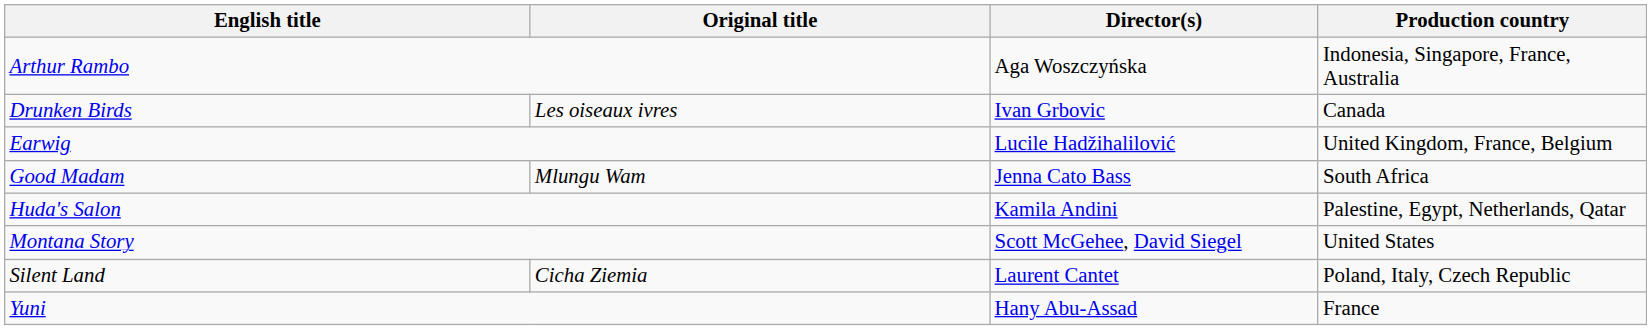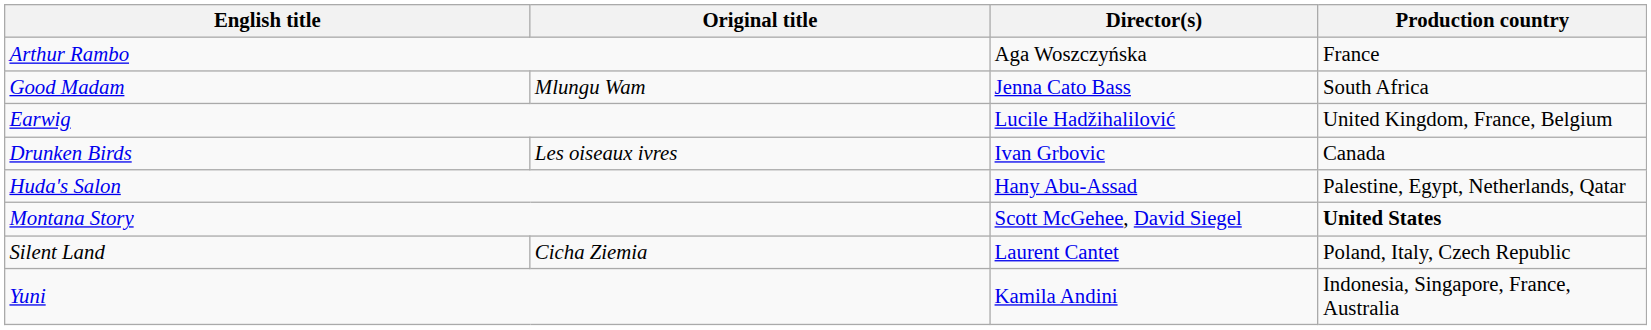Arthur Rambo | Production country: Indonesia, Singapore, France, Australia -> France
rows swapped: Drunken Birds <-> Good Madam
Huda's Salon | Director(s): Kamila Andini -> Hany Abu-Assad
Montana Story | Production country: normal -> bold
Yuni | Director(s): Hany Abu-Assad -> Kamila Andini
Yuni | Production country: France -> Indonesia, Singapore, France, Australia
